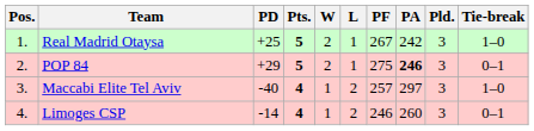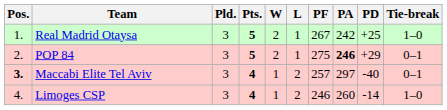columns swapped: Pld. <-> PD
Maccabi Elite Tel Aviv | Pos.: normal -> bold
Maccabi Elite Tel Aviv | Tie-break: 1–0 -> 0–1
Limoges CSP | Tie-break: 0–1 -> 1–0
